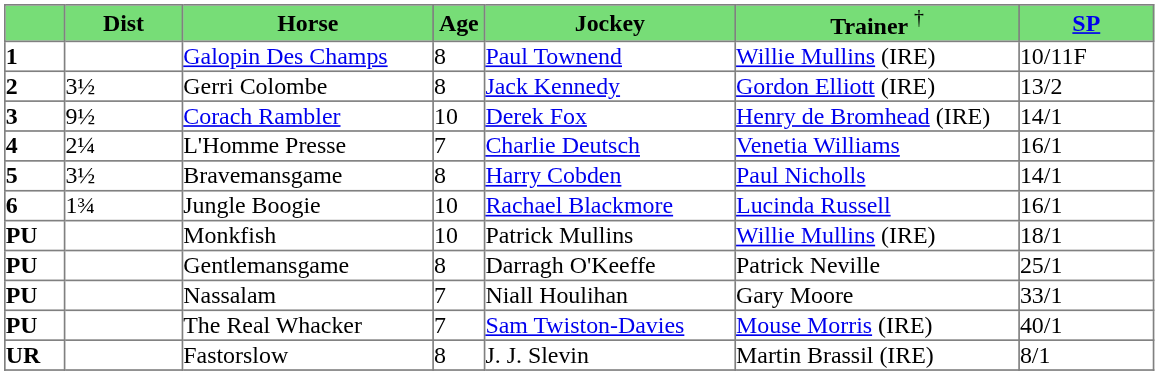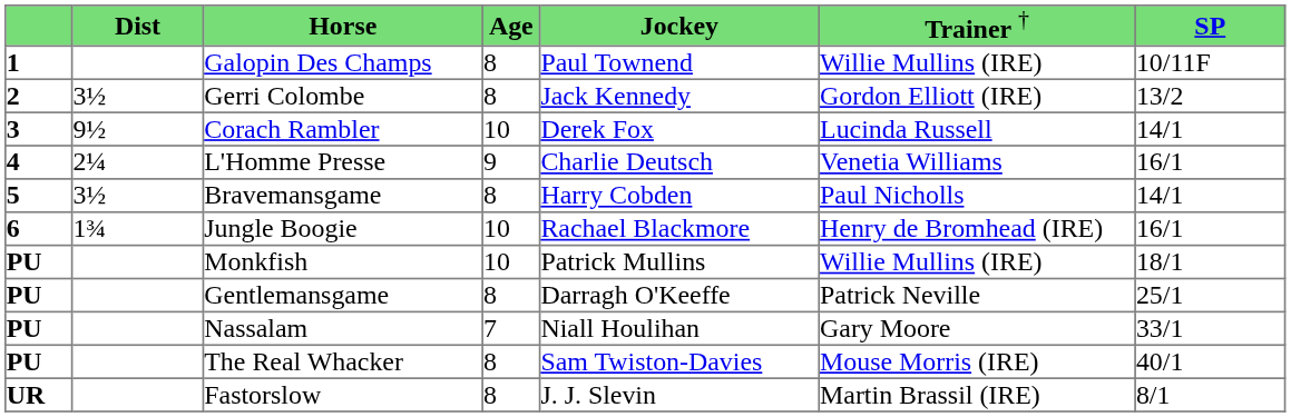Corach Rambler | column 6: Henry de Bromhead (IRE) -> Lucinda Russell
L'Homme Presse | column 4: 7 -> 9
Jungle Boogie | column 6: Lucinda Russell -> Henry de Bromhead (IRE)
The Real Whacker | column 4: 7 -> 8
